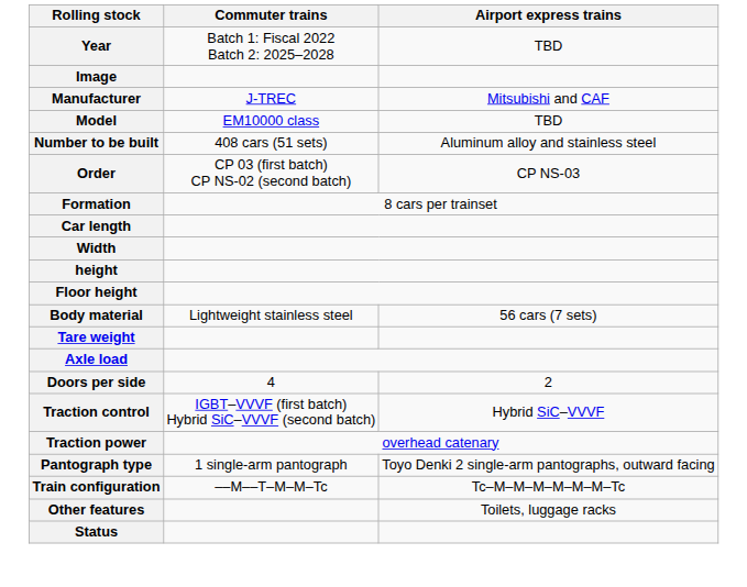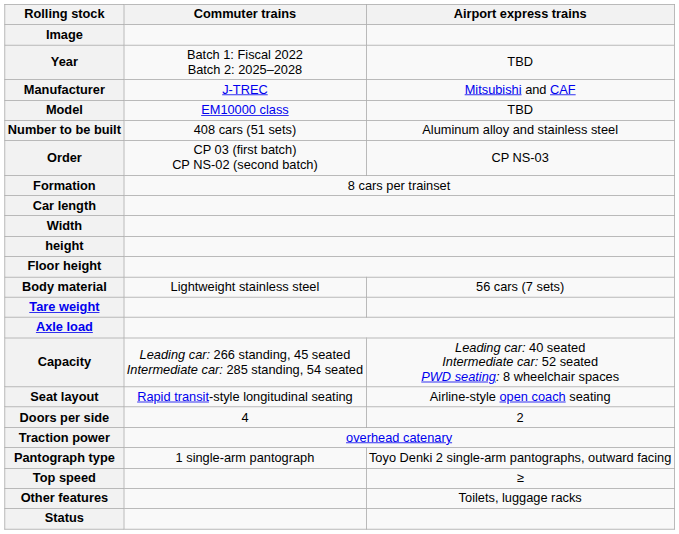rows swapped: Image <-> Year
+ row: Capacity | Leading car: 266 standing, 45 seated Intermediate car: 285 standing, 54 seated | Leading car: 40 seated Intermediate car: 52 seated PWD seating: 8 wheelchair spaces
+ row: Seat layout | Rapid transit-style longitudinal seating | Airline-style open coach seating
- row: Traction control | IGBT–VVVF (first batch) Hybrid SiC–VVVF (second batch) | Hybrid SiC–VVVF
+ row: Top speed | ≥
- row: Train configuration | ––M––T–M–M–Tc | Tc–M–M–M–M–M–M–Tc
